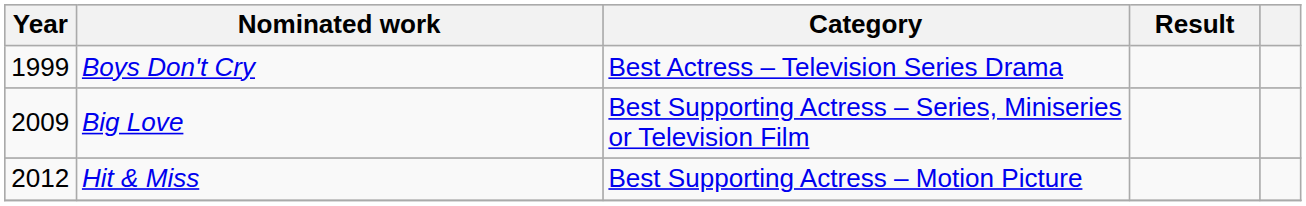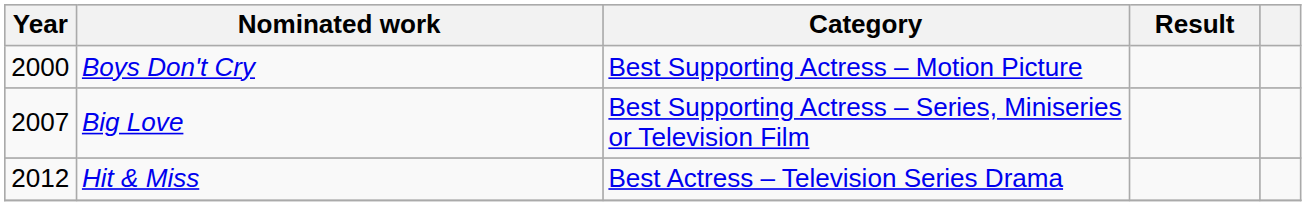Boys Don't Cry | Year: 1999 -> 2000
Boys Don't Cry | Category: Best Actress – Television Series Drama -> Best Supporting Actress – Motion Picture
Big Love | Year: 2009 -> 2007
Hit & Miss | Category: Best Supporting Actress – Motion Picture -> Best Actress – Television Series Drama
